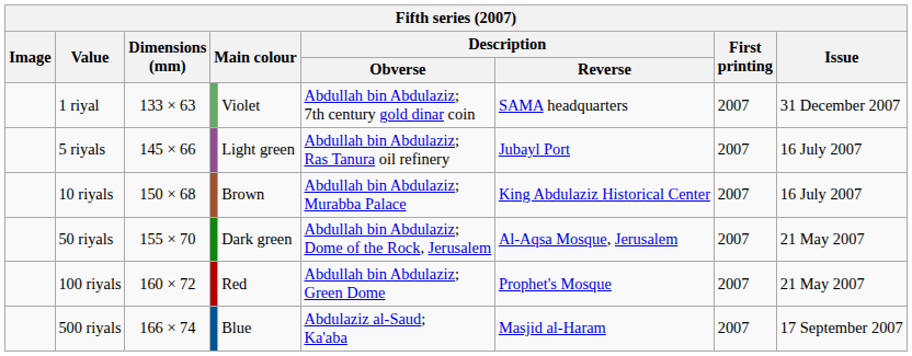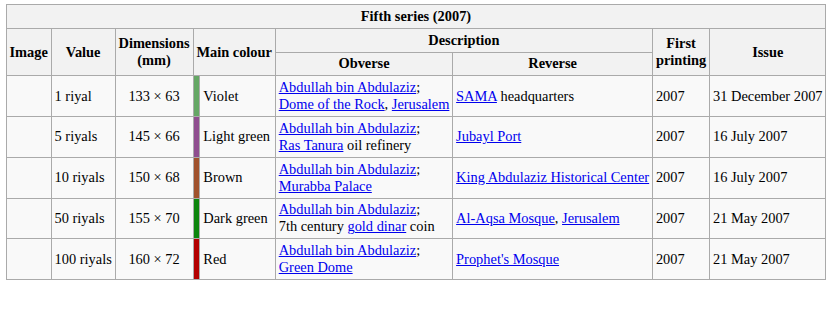1 riyal | Description / Obverse: Abdullah bin Abdulaziz; 7th century gold dinar coin -> Abdullah bin Abdulaziz; Dome of the Rock, Jerusalem
50 riyals | Description / Obverse: Abdullah bin Abdulaziz; Dome of the Rock, Jerusalem -> Abdullah bin Abdulaziz; 7th century gold dinar coin
- row: 500 riyals | 166 × 74 | Blue | Abdulaziz al-Saud; Ka'aba | Masjid al-Haram | 2007 | 17 September 2007
